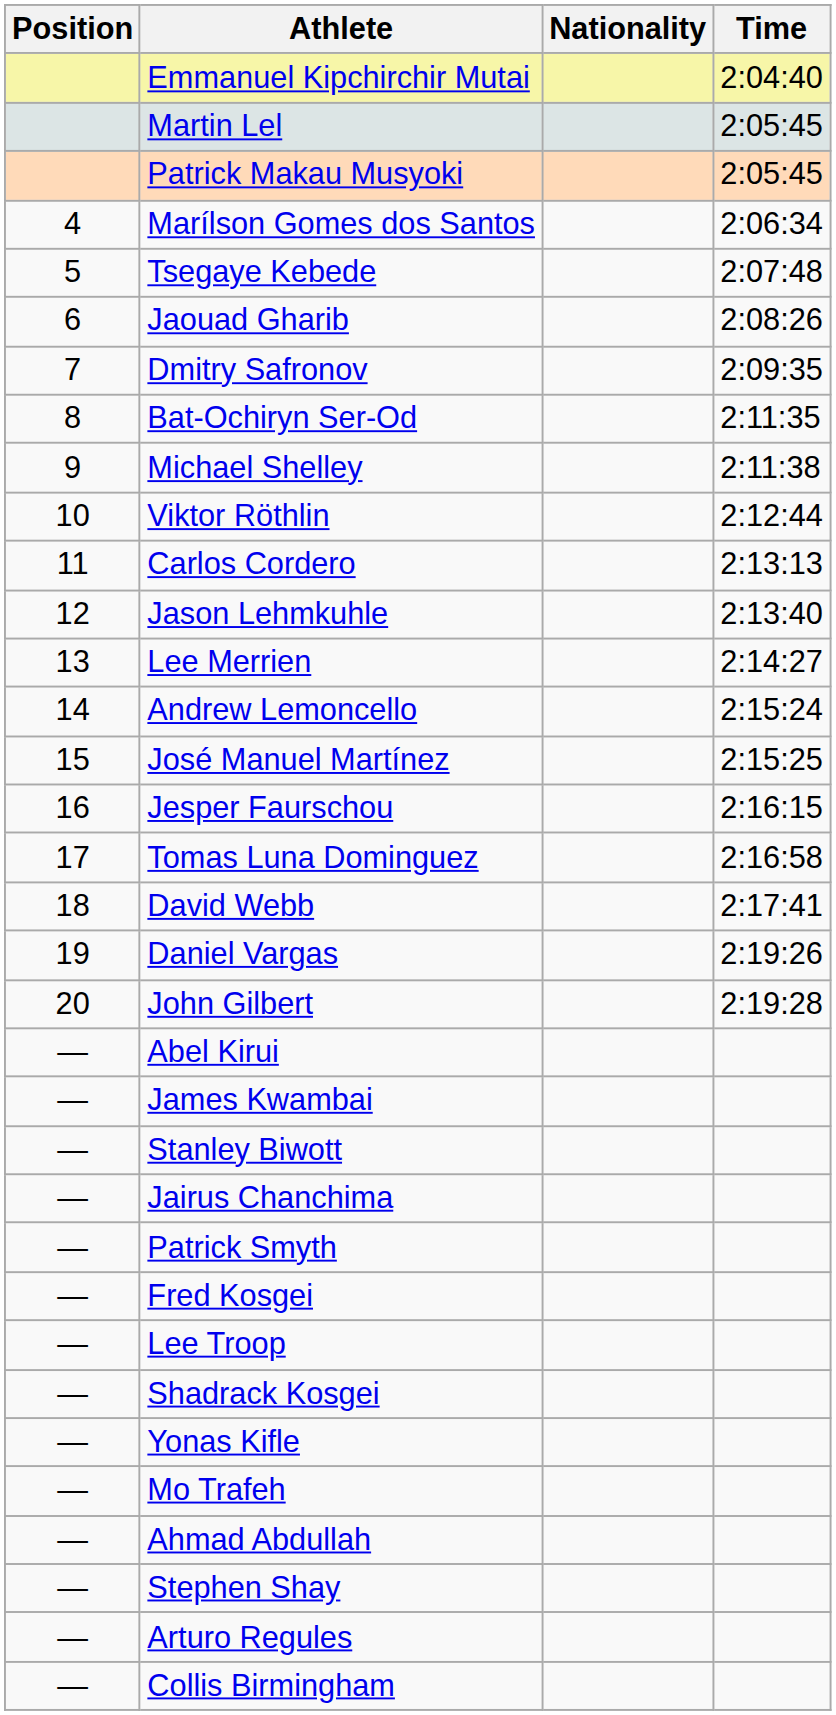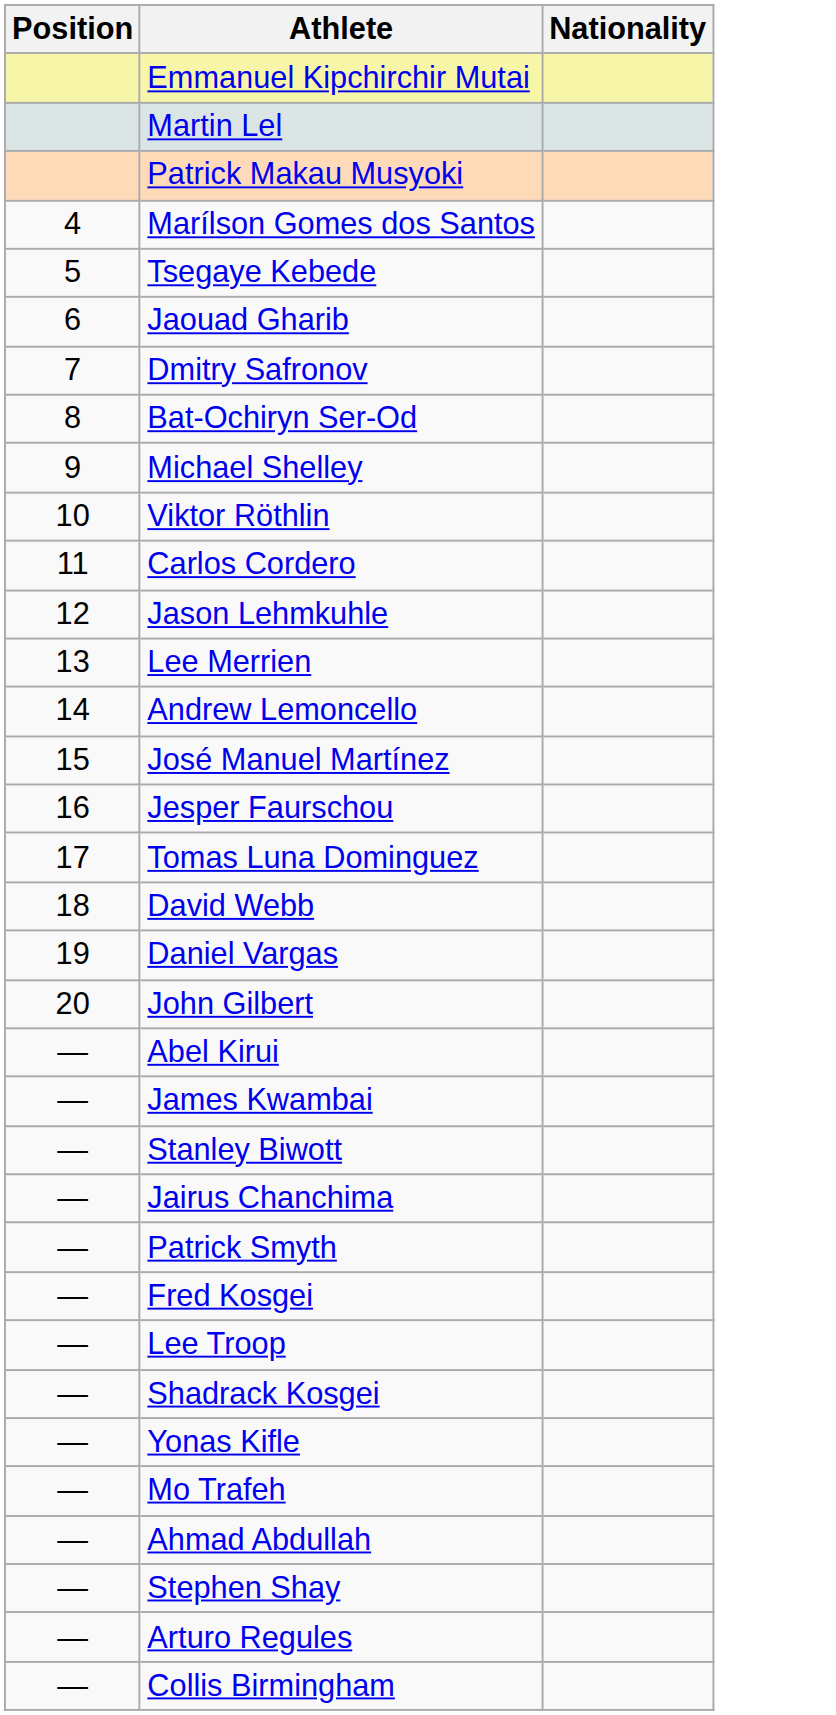- column: Time | 2:04:40 | 2:05:45 | 2:05:45 | 2:06:34 | 2:07:48 | 2:08:26 | 2:09:35 | 2:11:35 | 2:11:38 | 2:12:44 | 2:13:13 | 2:13:40 | 2:14:27 | 2:15:24 | 2:15:25 | 2:16:15 | 2:16:58 | 2:17:41 | 2:19:26 | 2:19:28
